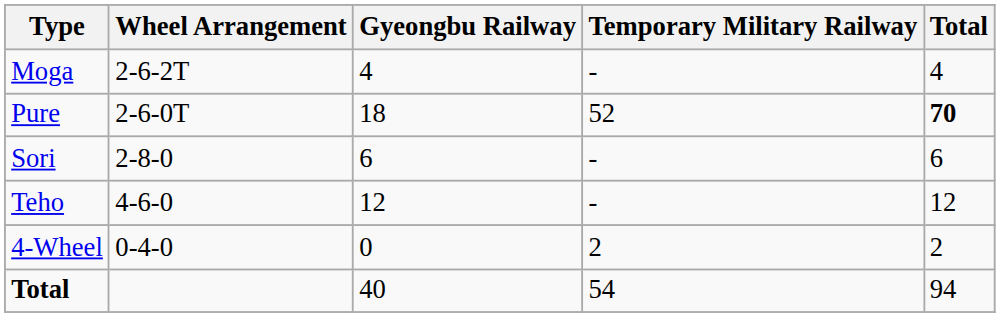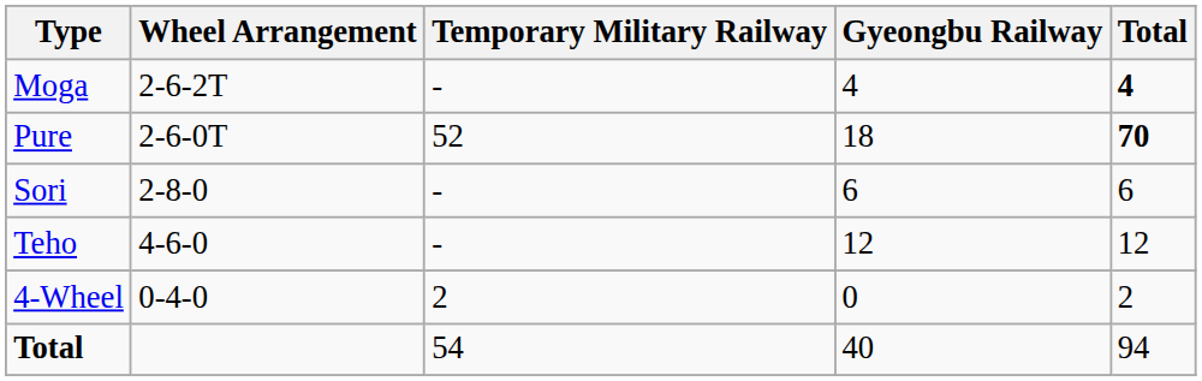columns swapped: Gyeongbu Railway <-> Temporary Military Railway
Moga | Total: normal -> bold
